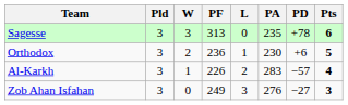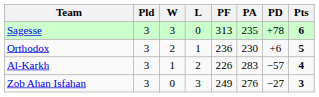columns swapped: L <-> PF
